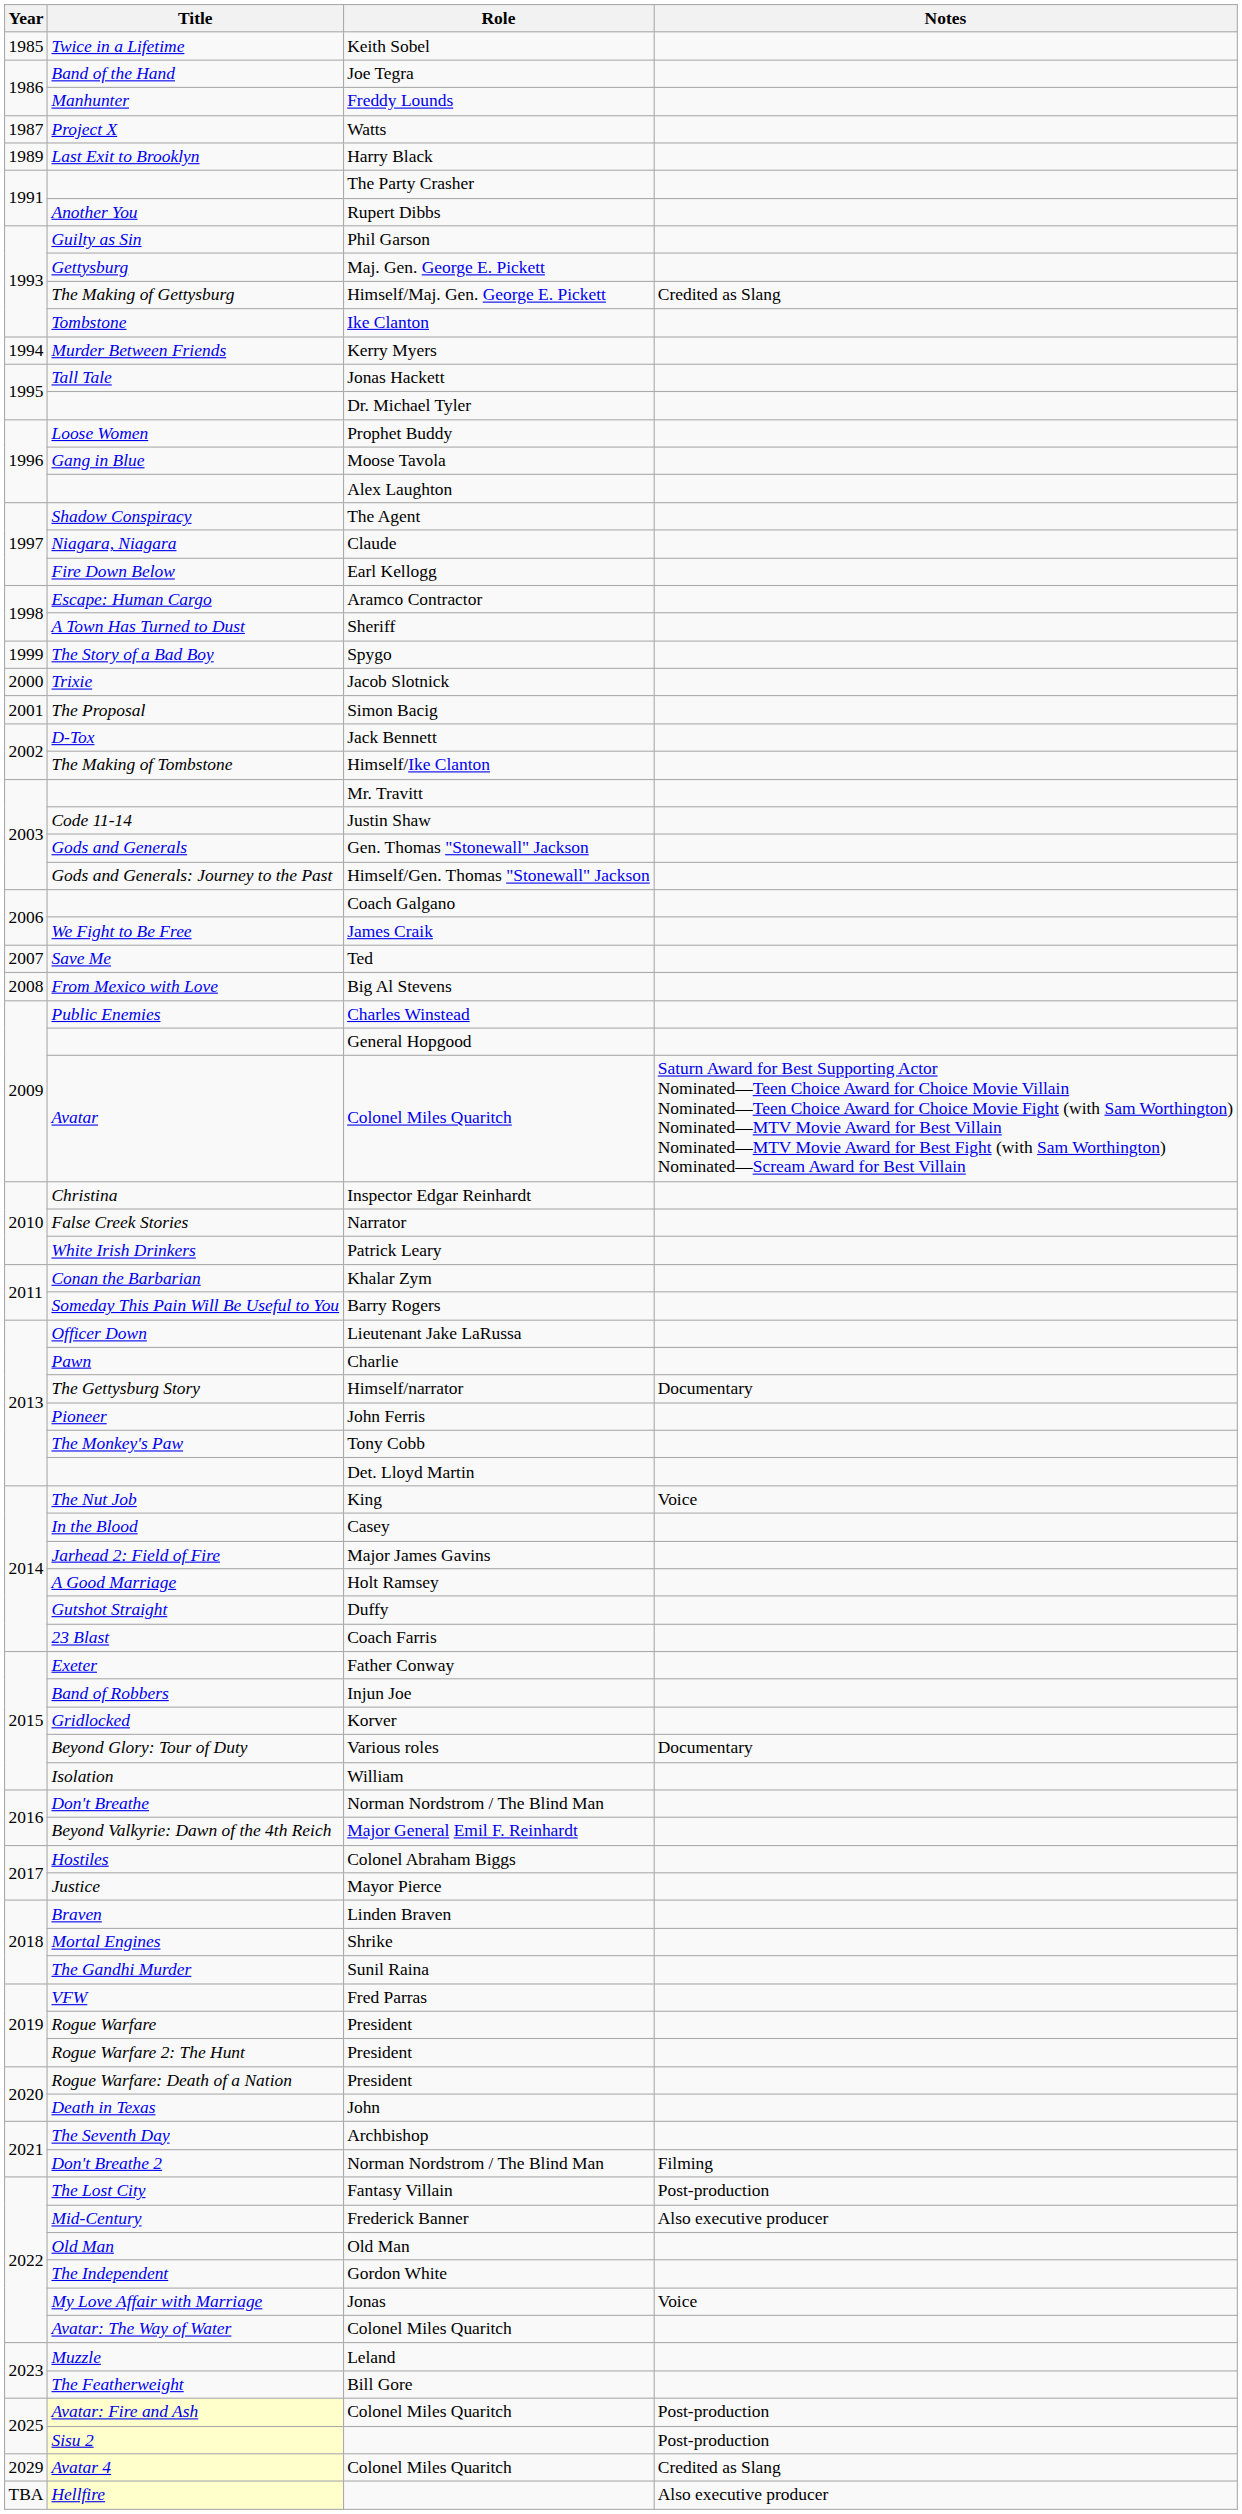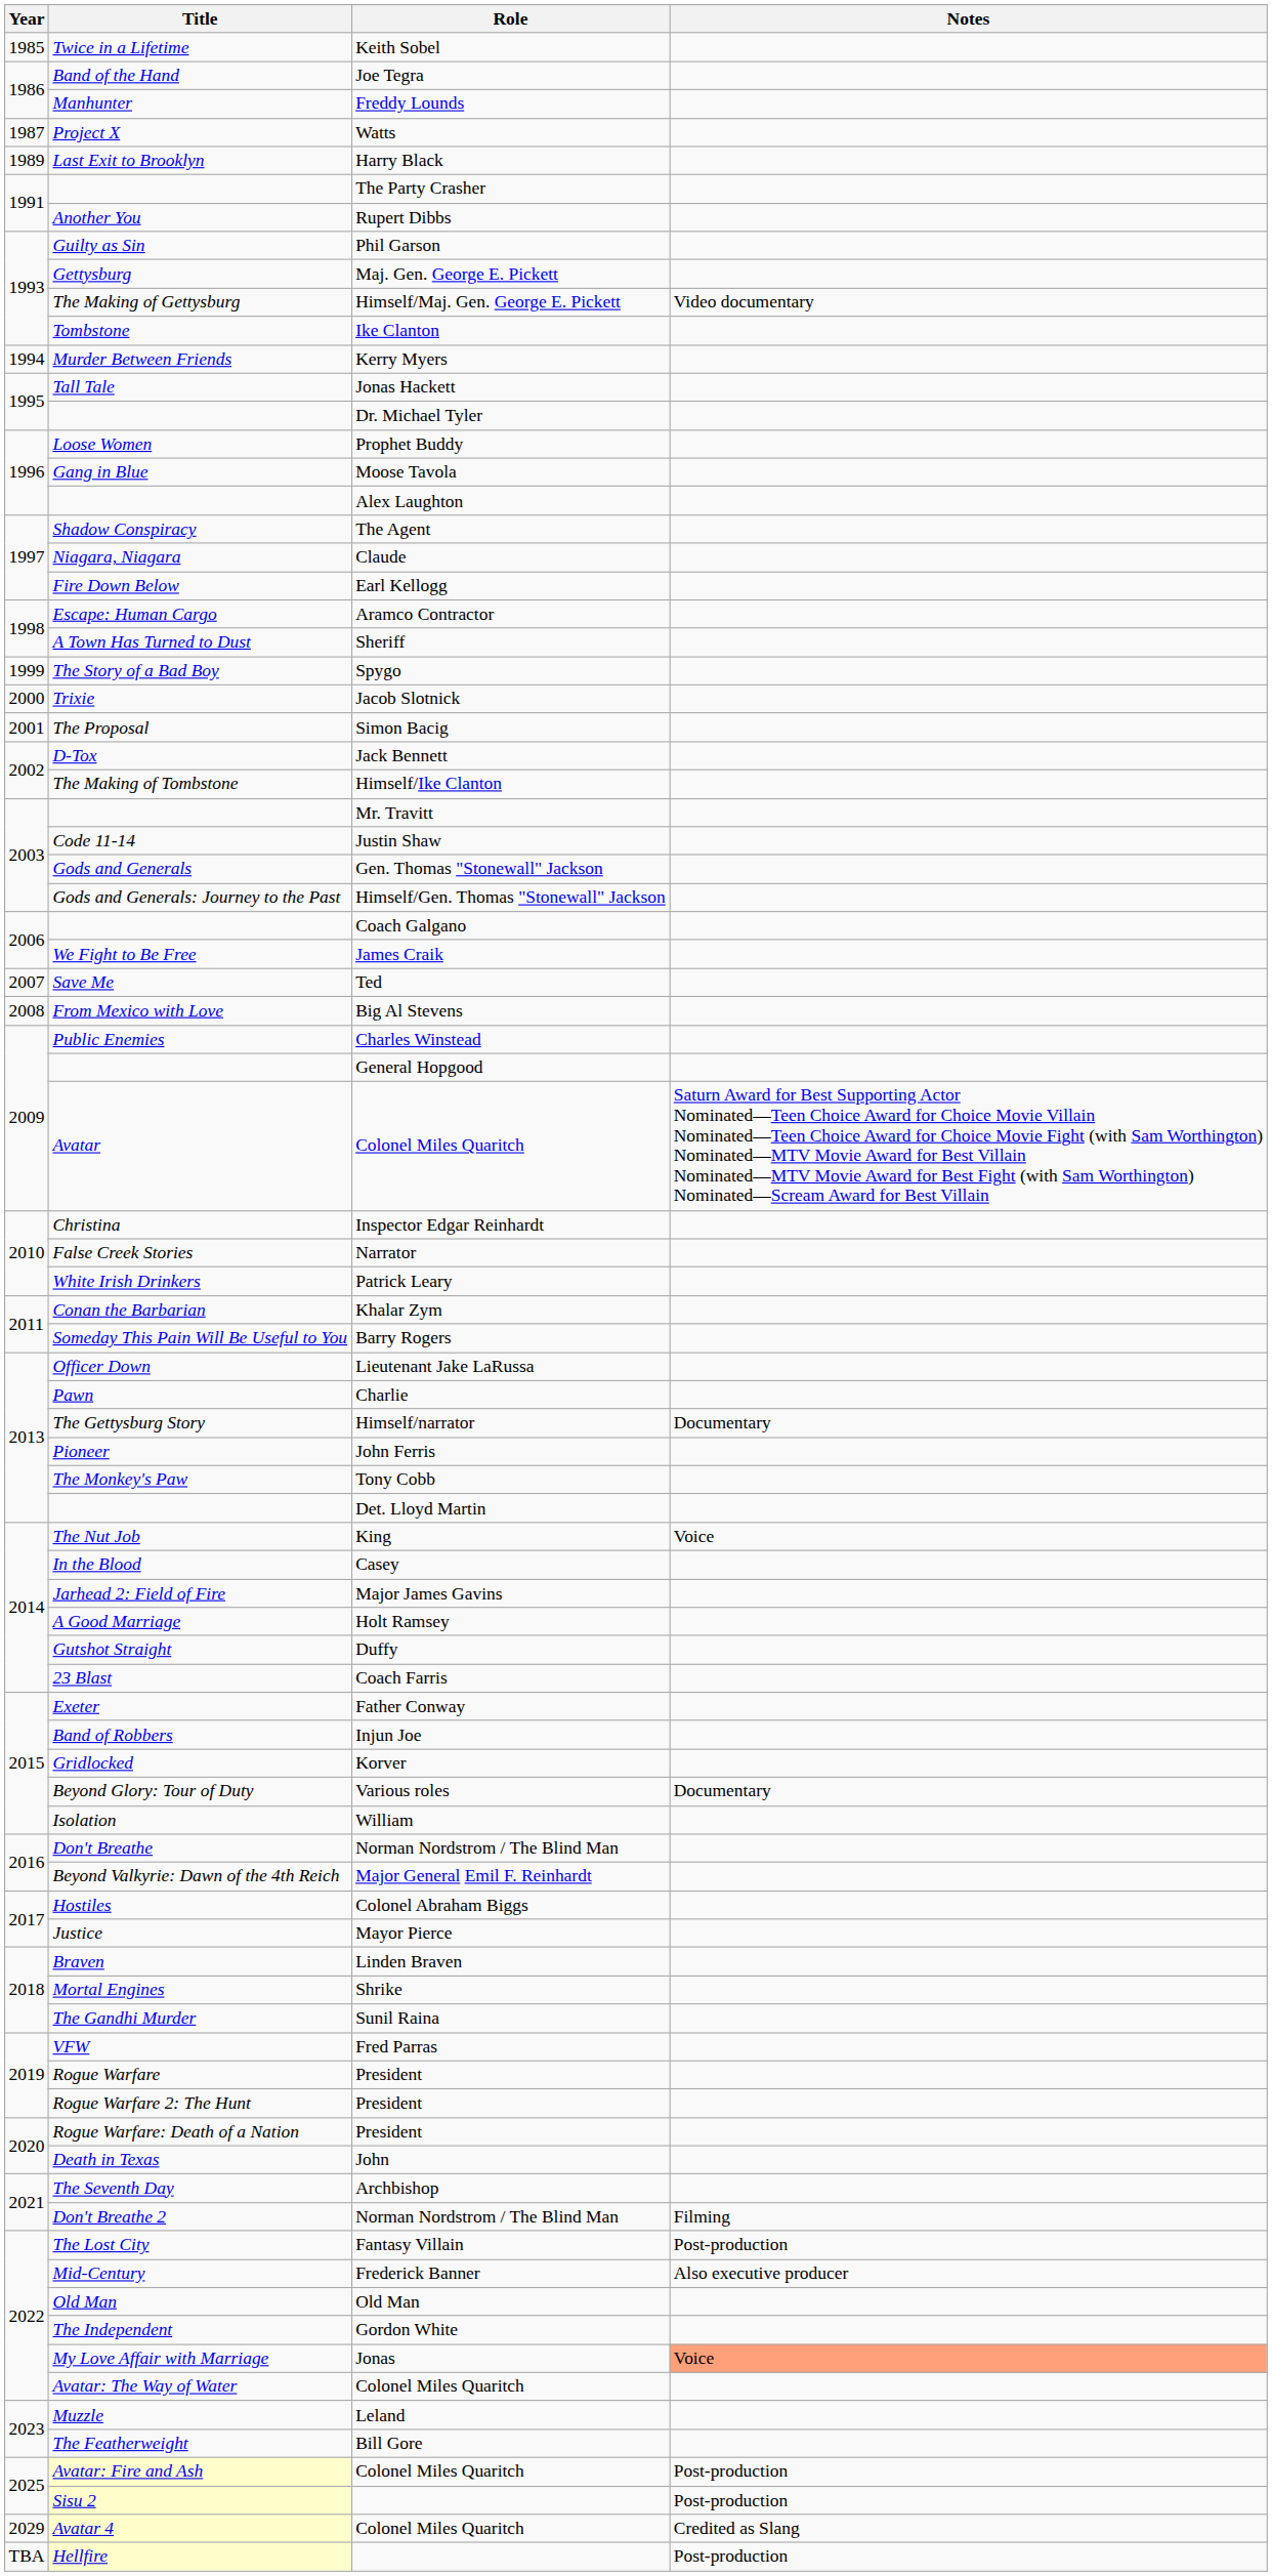The Making of Gettysburg | Notes: Credited as Slang -> Video documentary
My Love Affair with Marriage | Notes: no background -> lightsalmon background
Hellfire | Notes: Also executive producer -> Post-production
